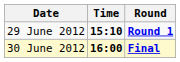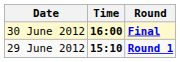rows swapped: 29 June 2012 <-> 30 June 2012
